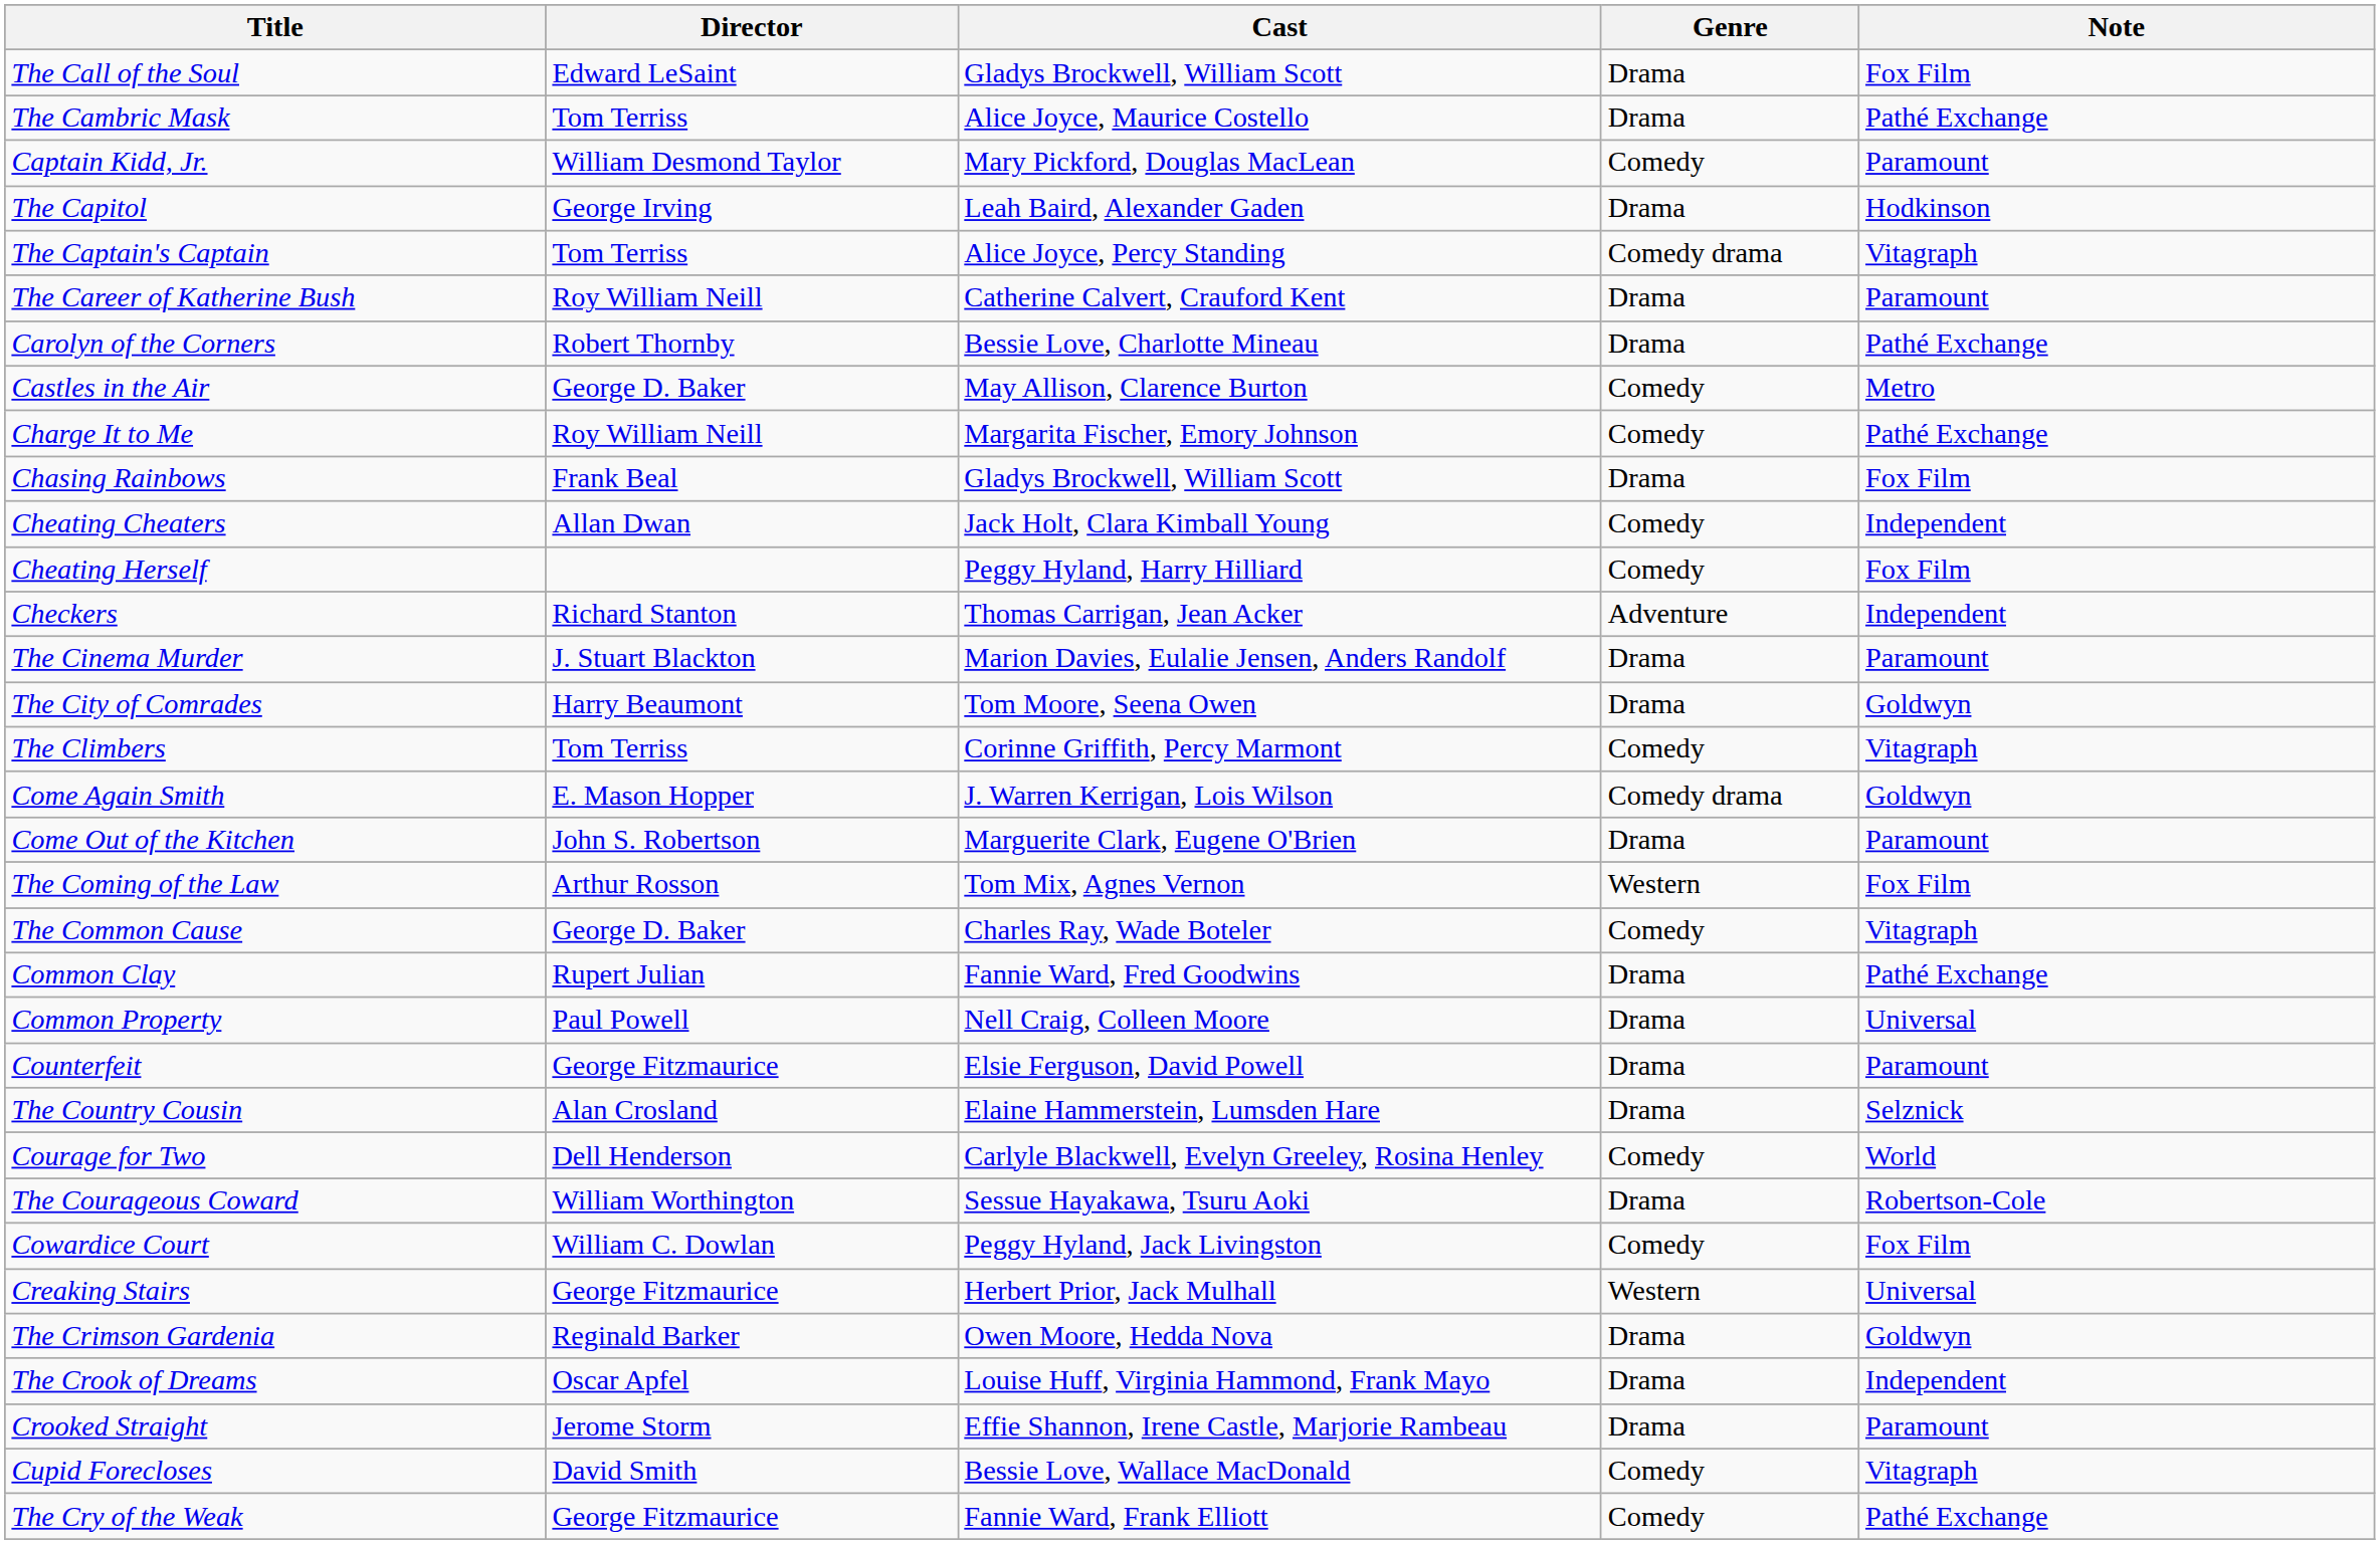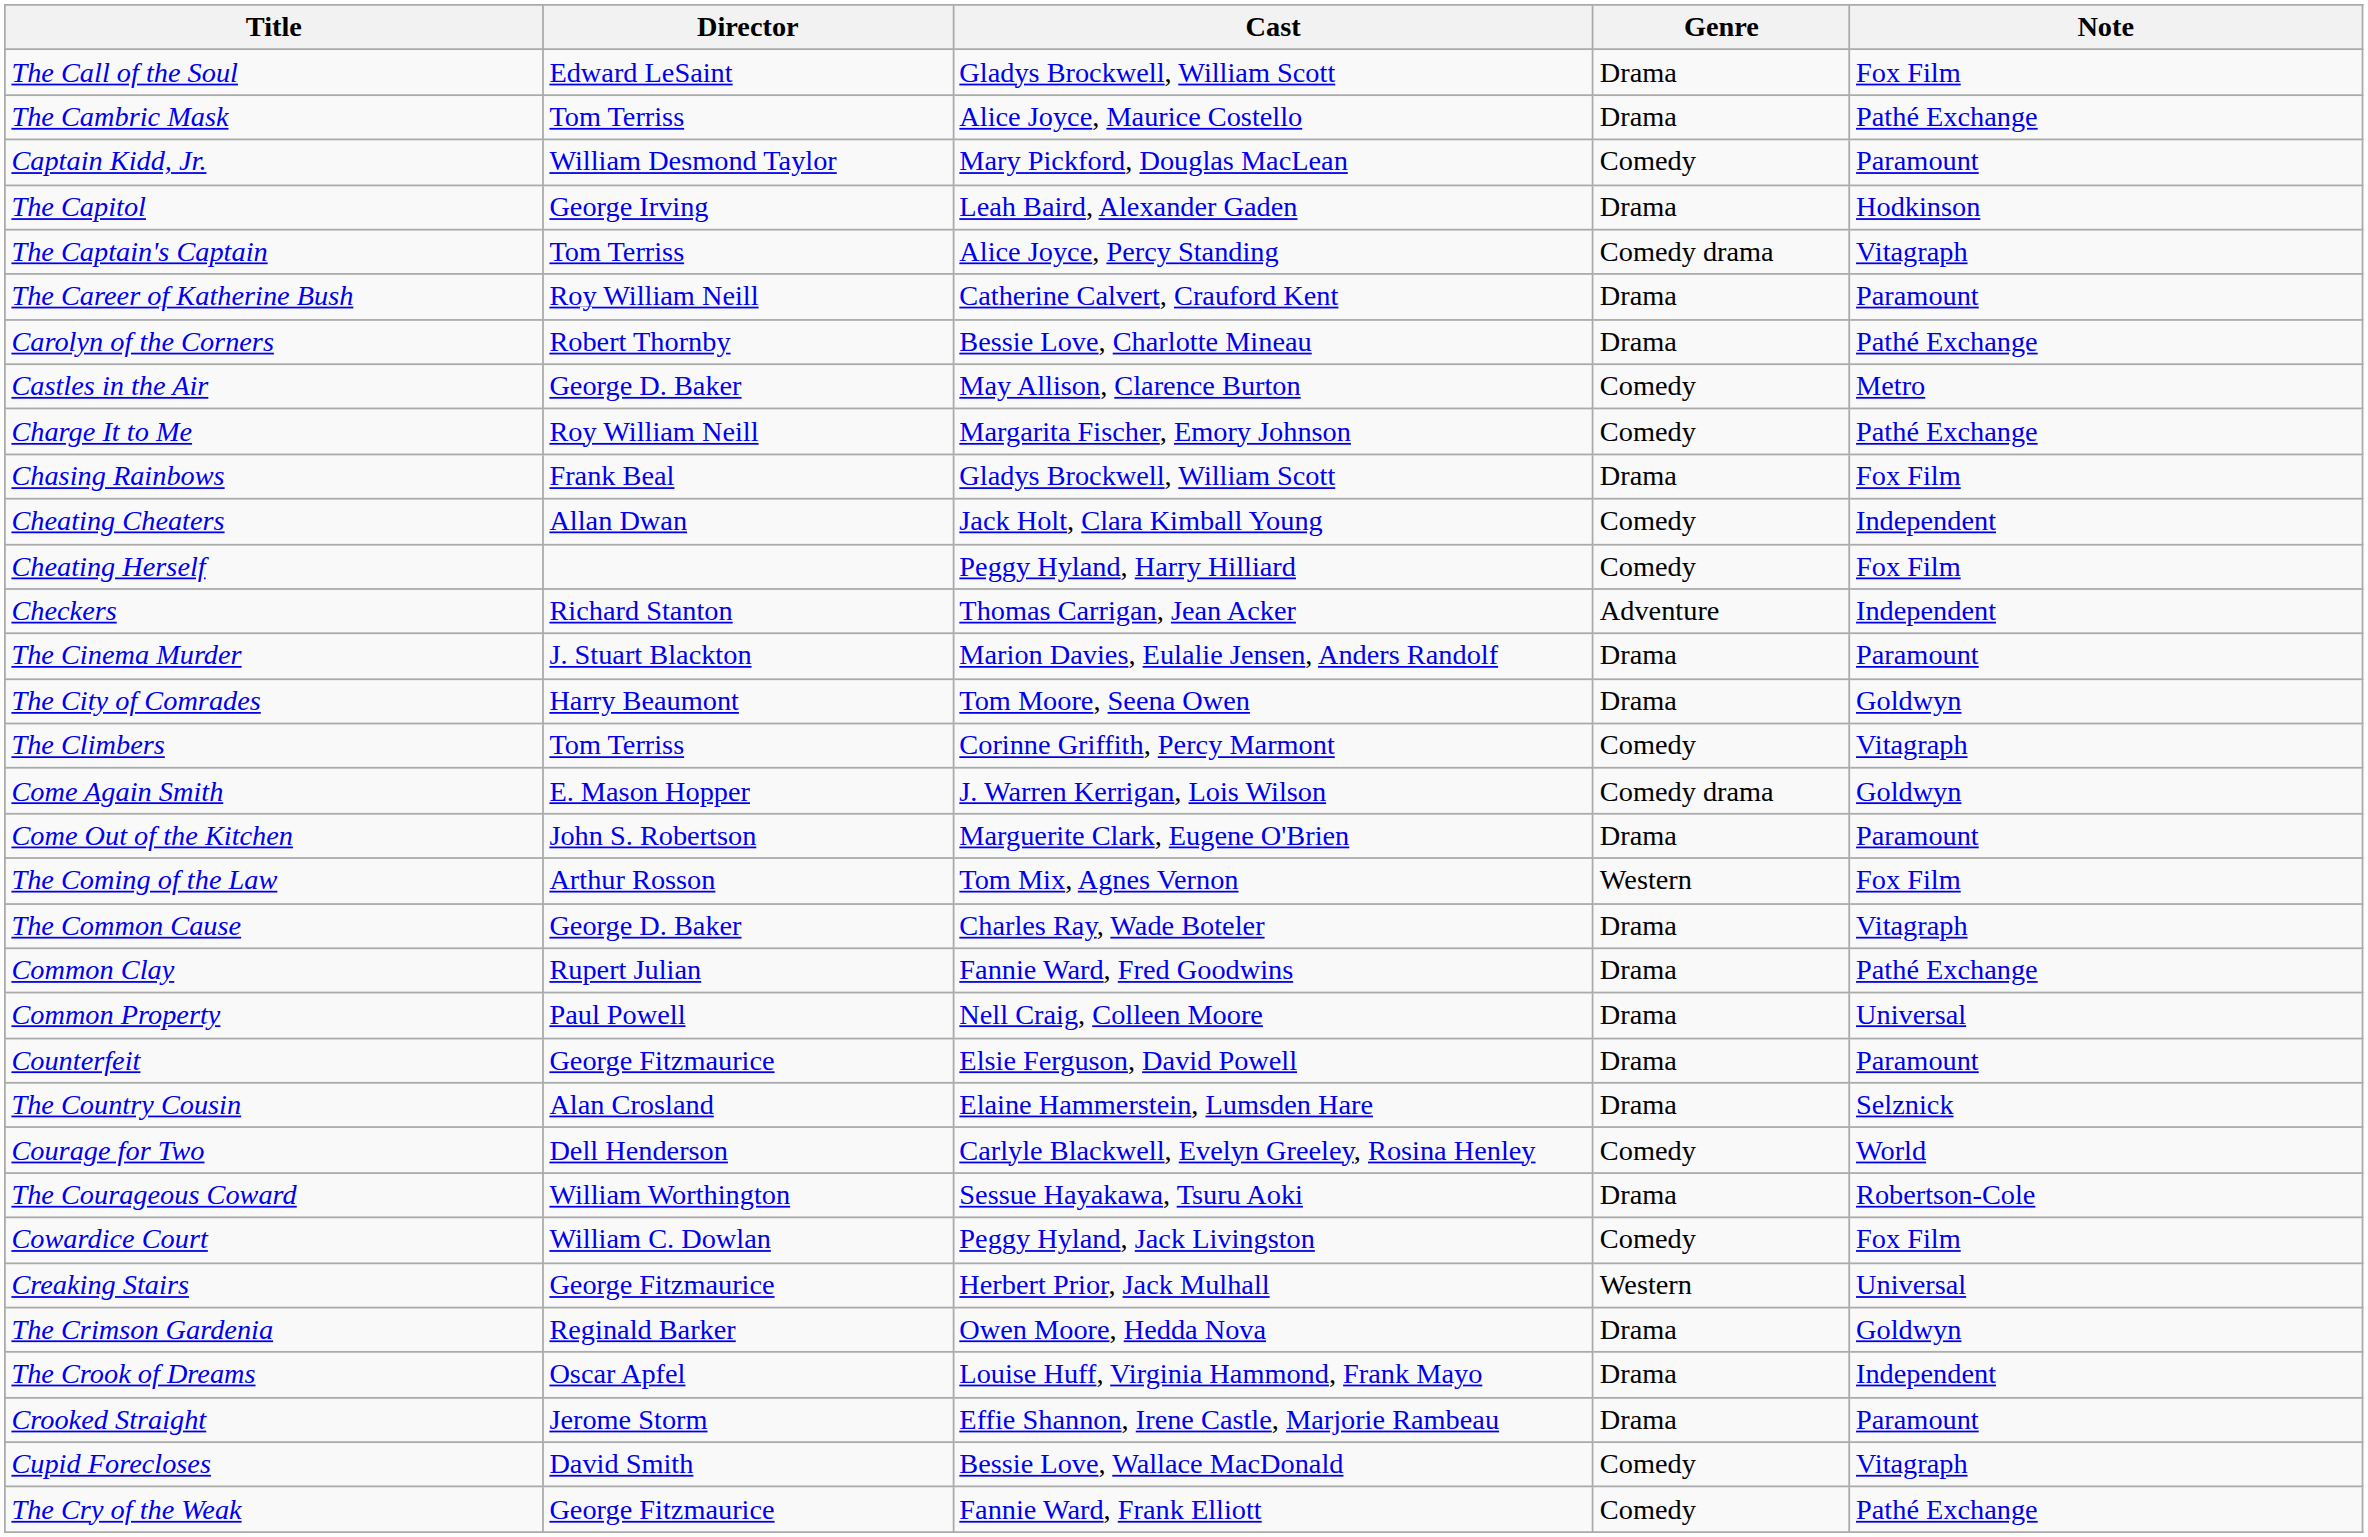The Common Cause | Genre: Comedy -> Drama
